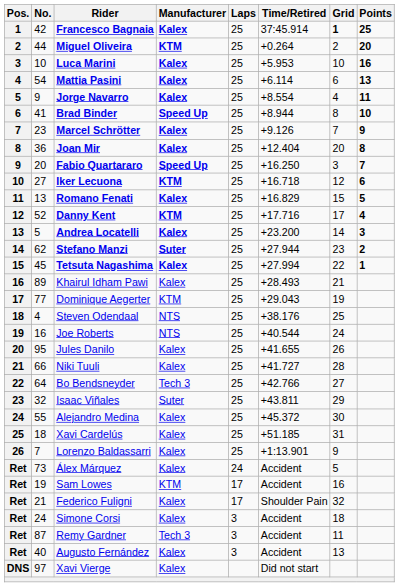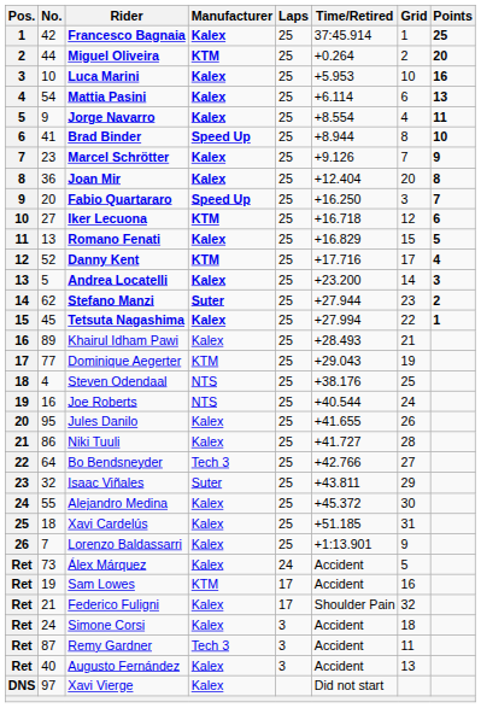Francesco Bagnaia | Grid: bold -> normal
Niki Tuuli | No.: 66 -> 86
